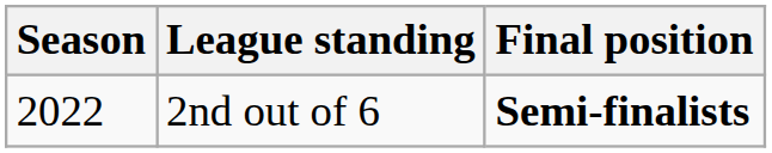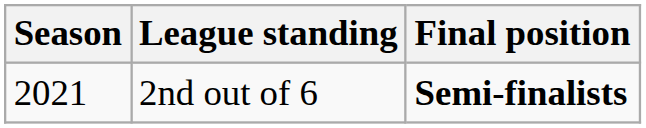2nd out of 6 | Season: 2022 -> 2021
